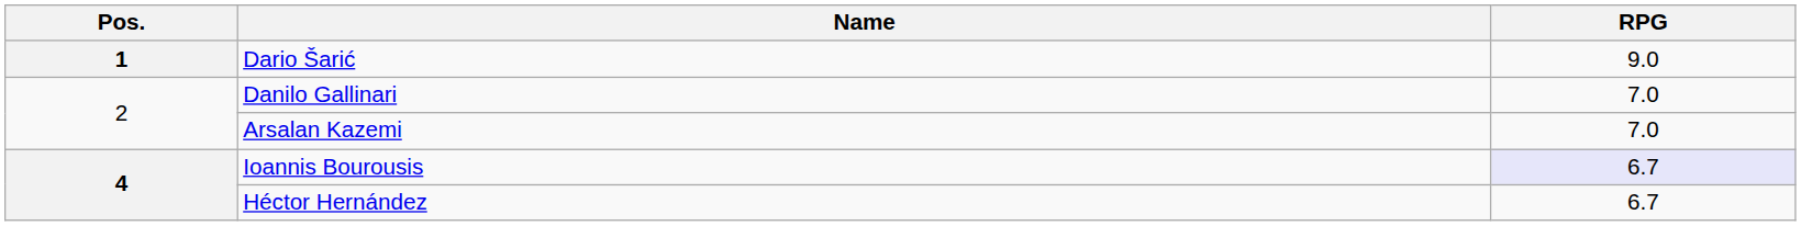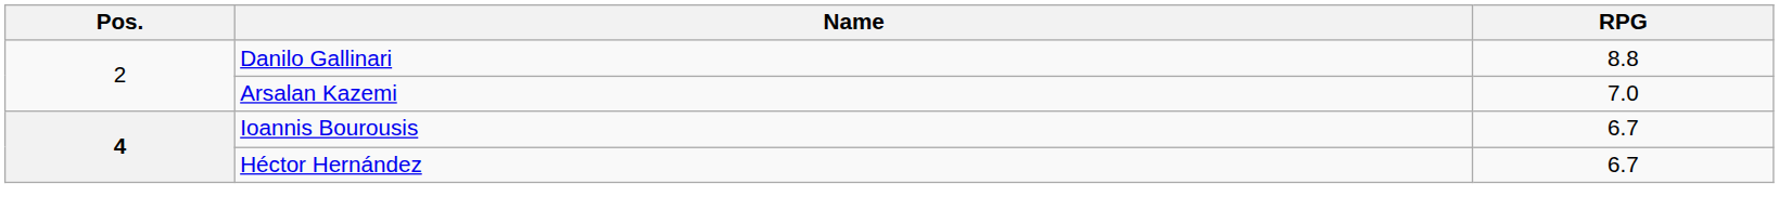- row: 1 | Dario Šarić | 9.0
Danilo Gallinari | RPG: 7.0 -> 8.8
Ioannis Bourousis | RPG: lavender background -> no background
